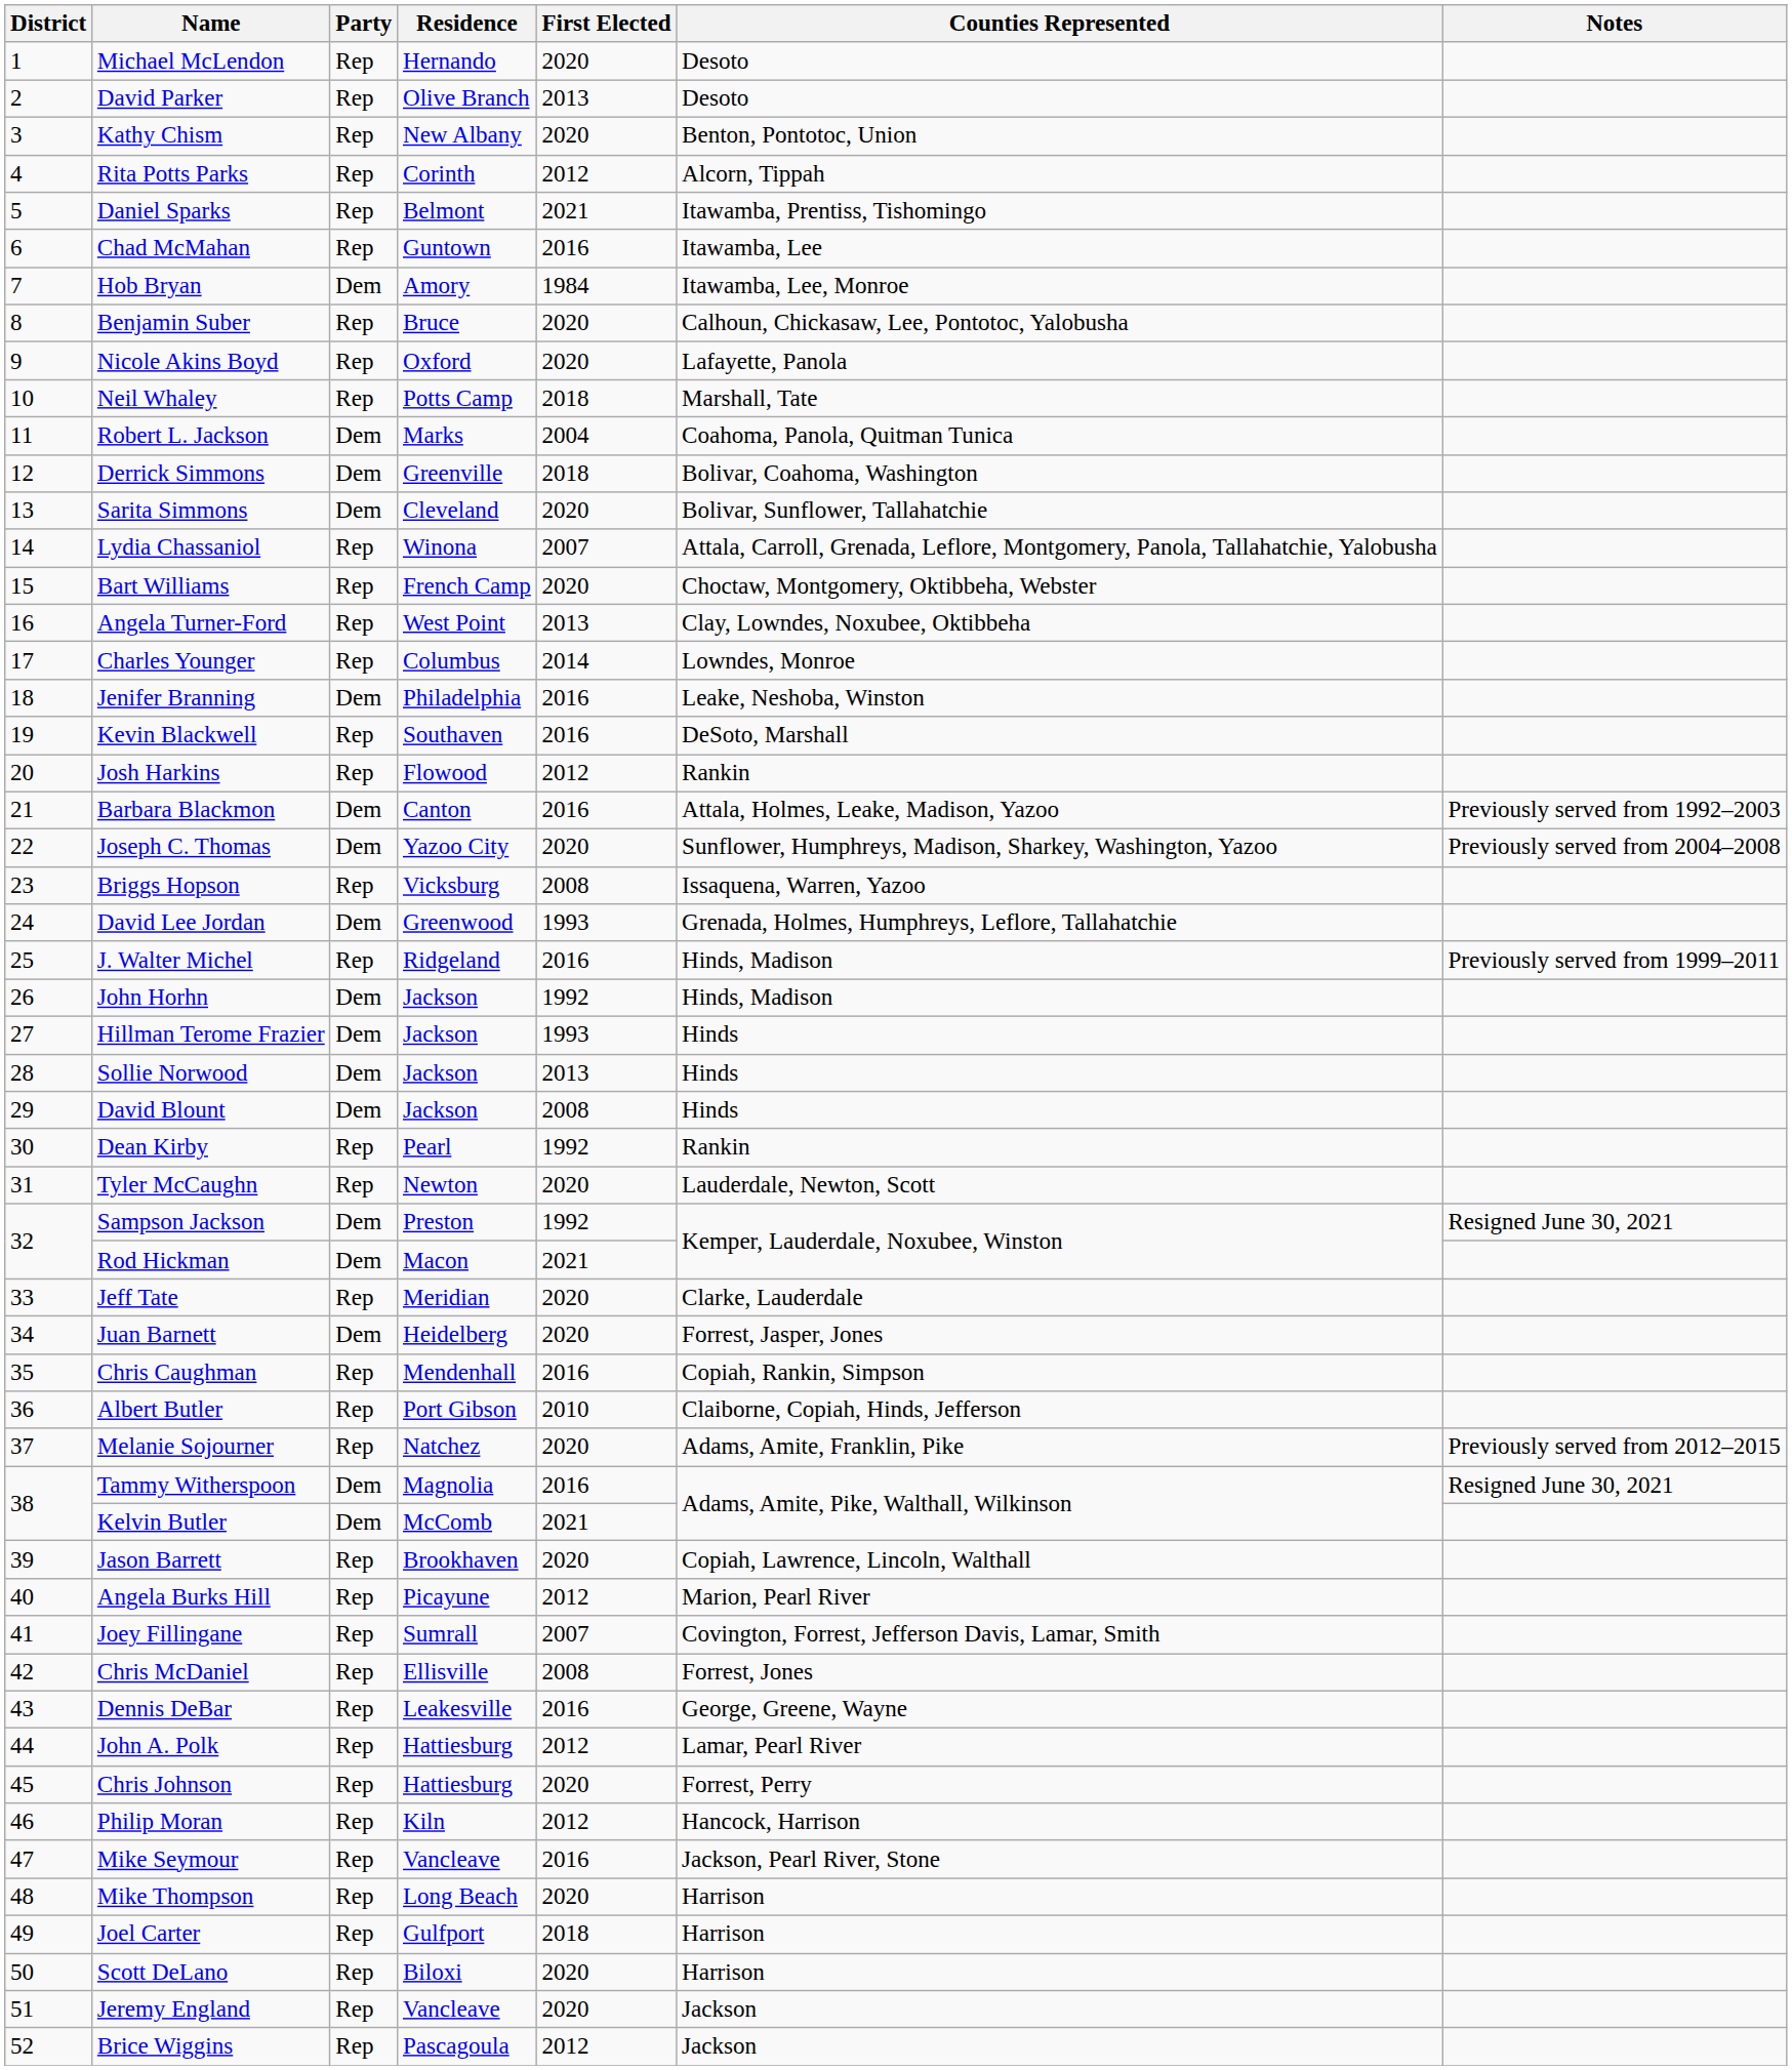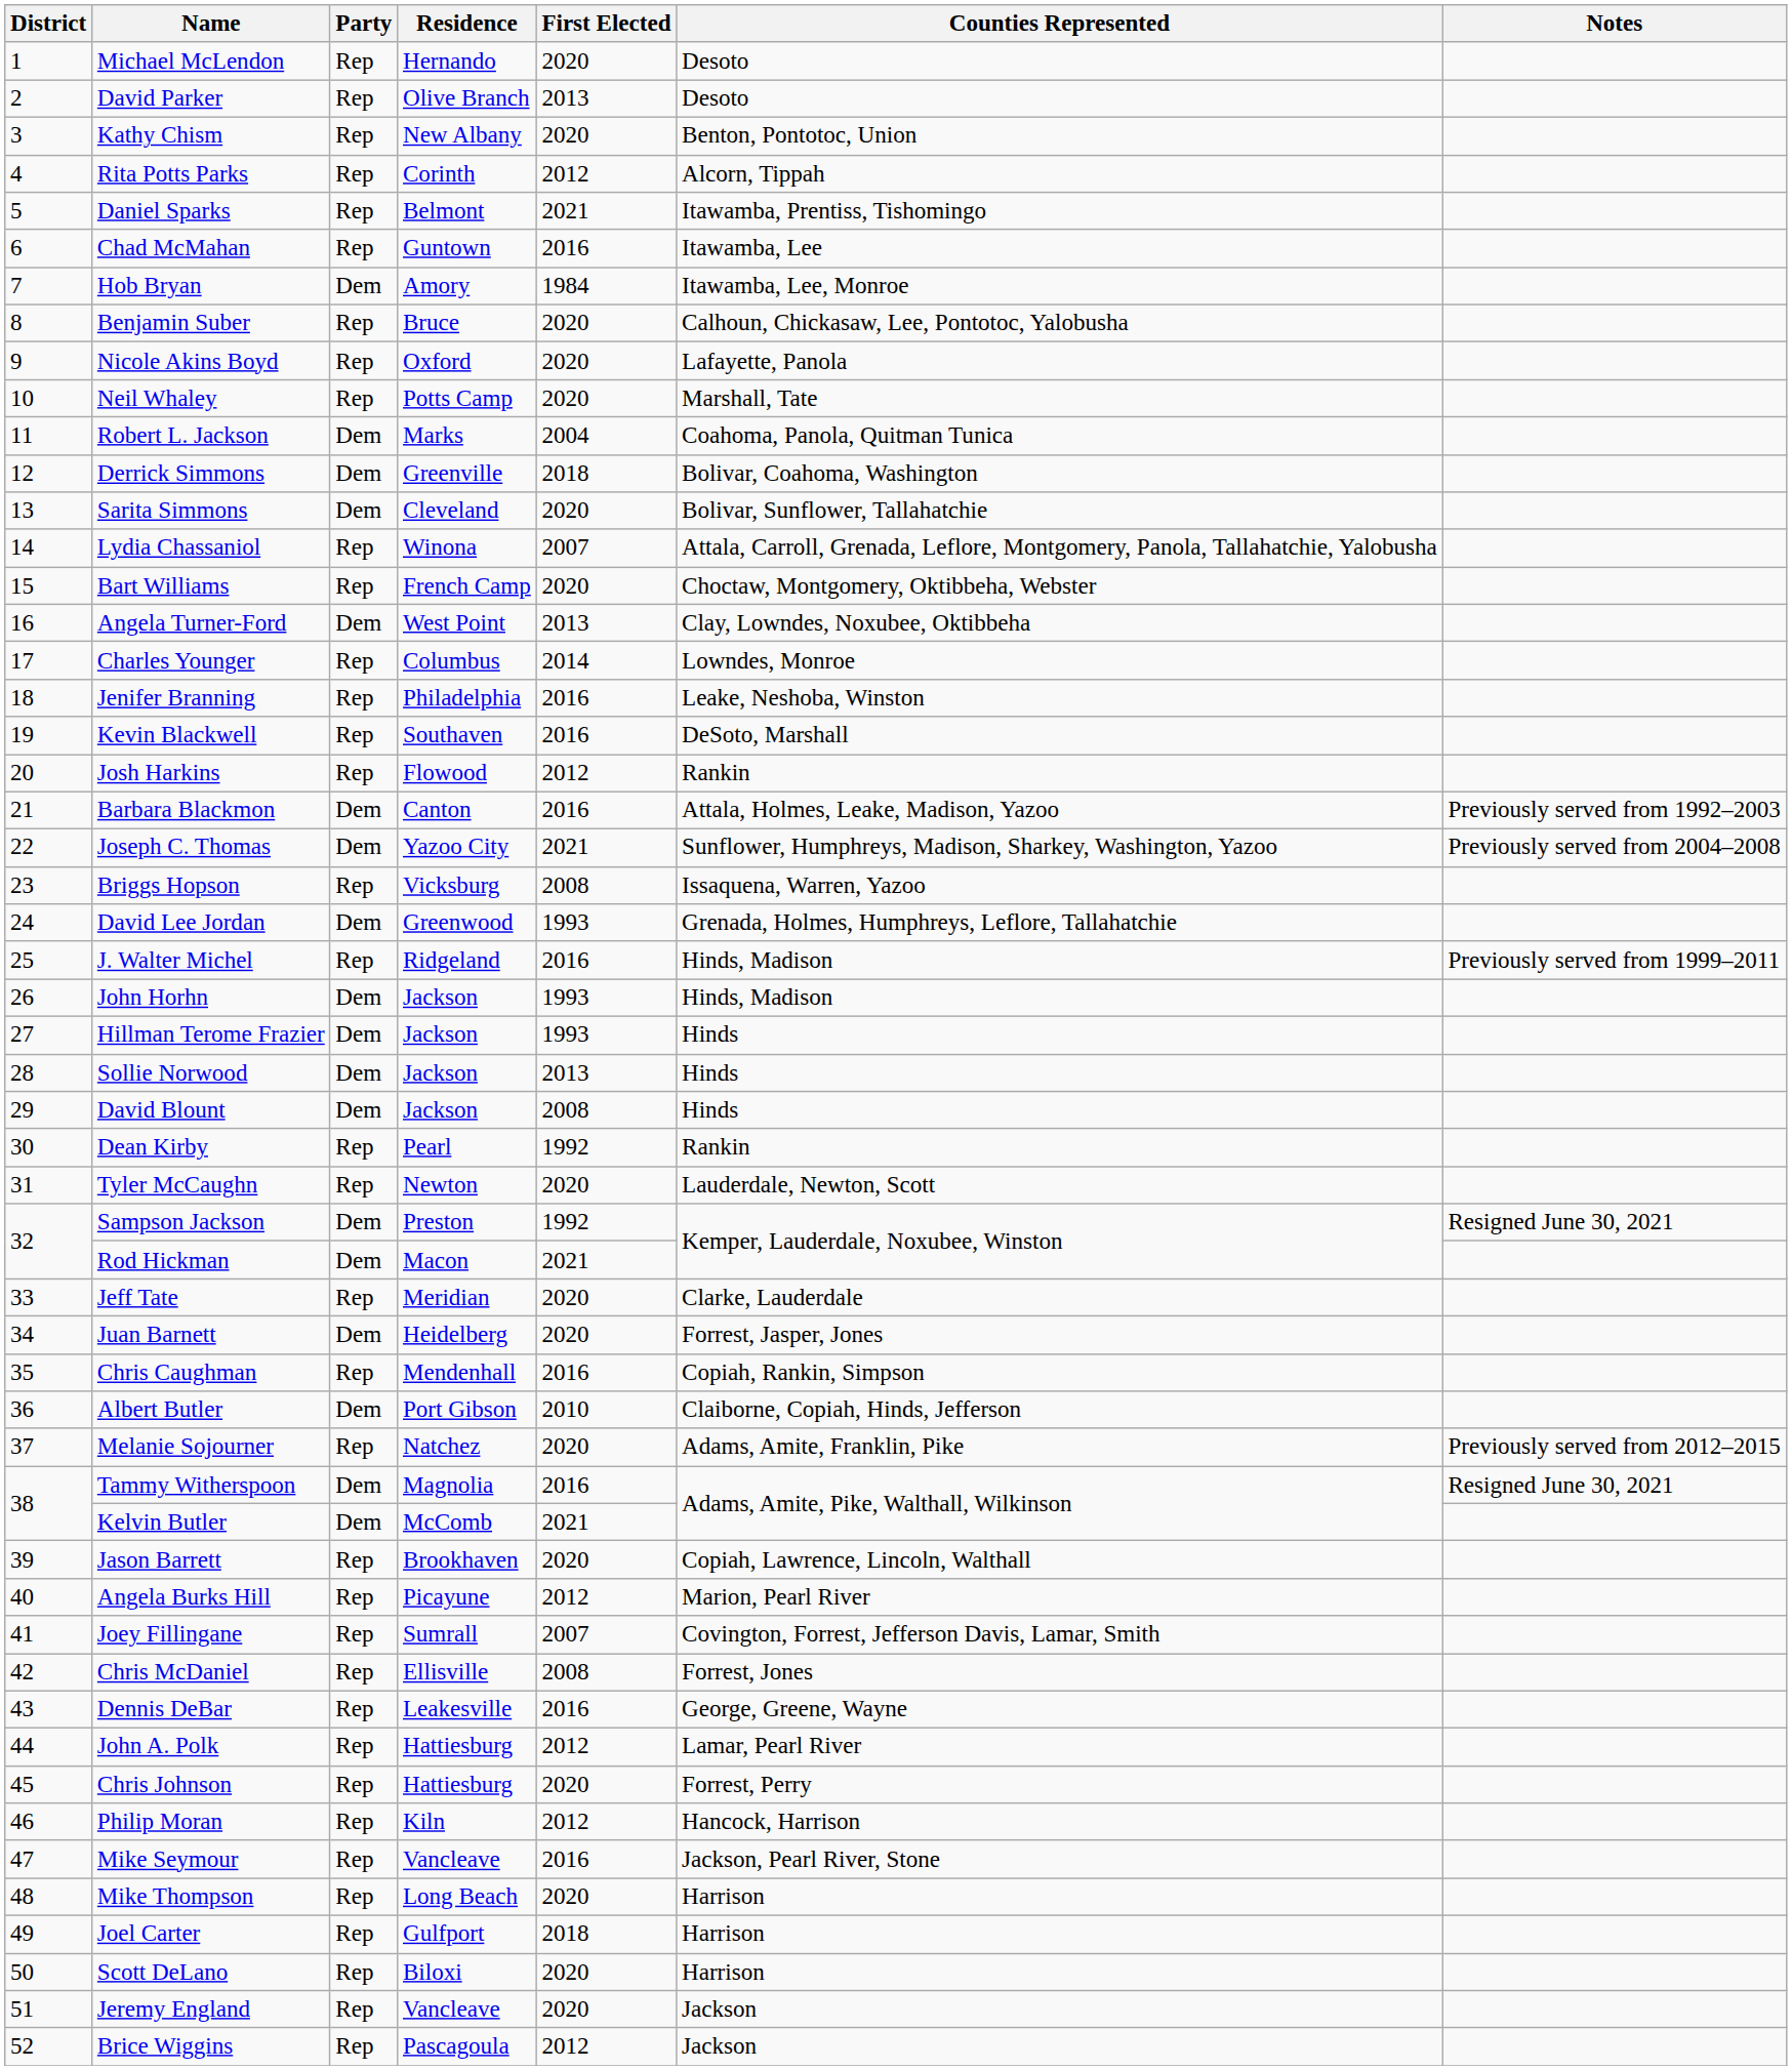Neil Whaley | First Elected: 2018 -> 2020
Angela Turner-Ford | Party: Rep -> Dem
Jenifer Branning | Party: Dem -> Rep
Joseph C. Thomas | First Elected: 2020 -> 2021
John Horhn | First Elected: 1992 -> 1993
Albert Butler | Party: Rep -> Dem
